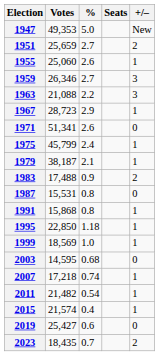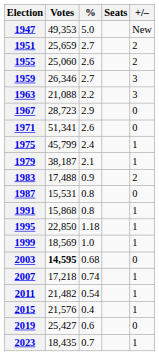1955 | +/–: 1 -> 2
1967 | +/–: 1 -> 0
2003 | Votes: normal -> bold
2015 | Votes: 21,574 -> 21,576
2023 | +/–: 2 -> 1
